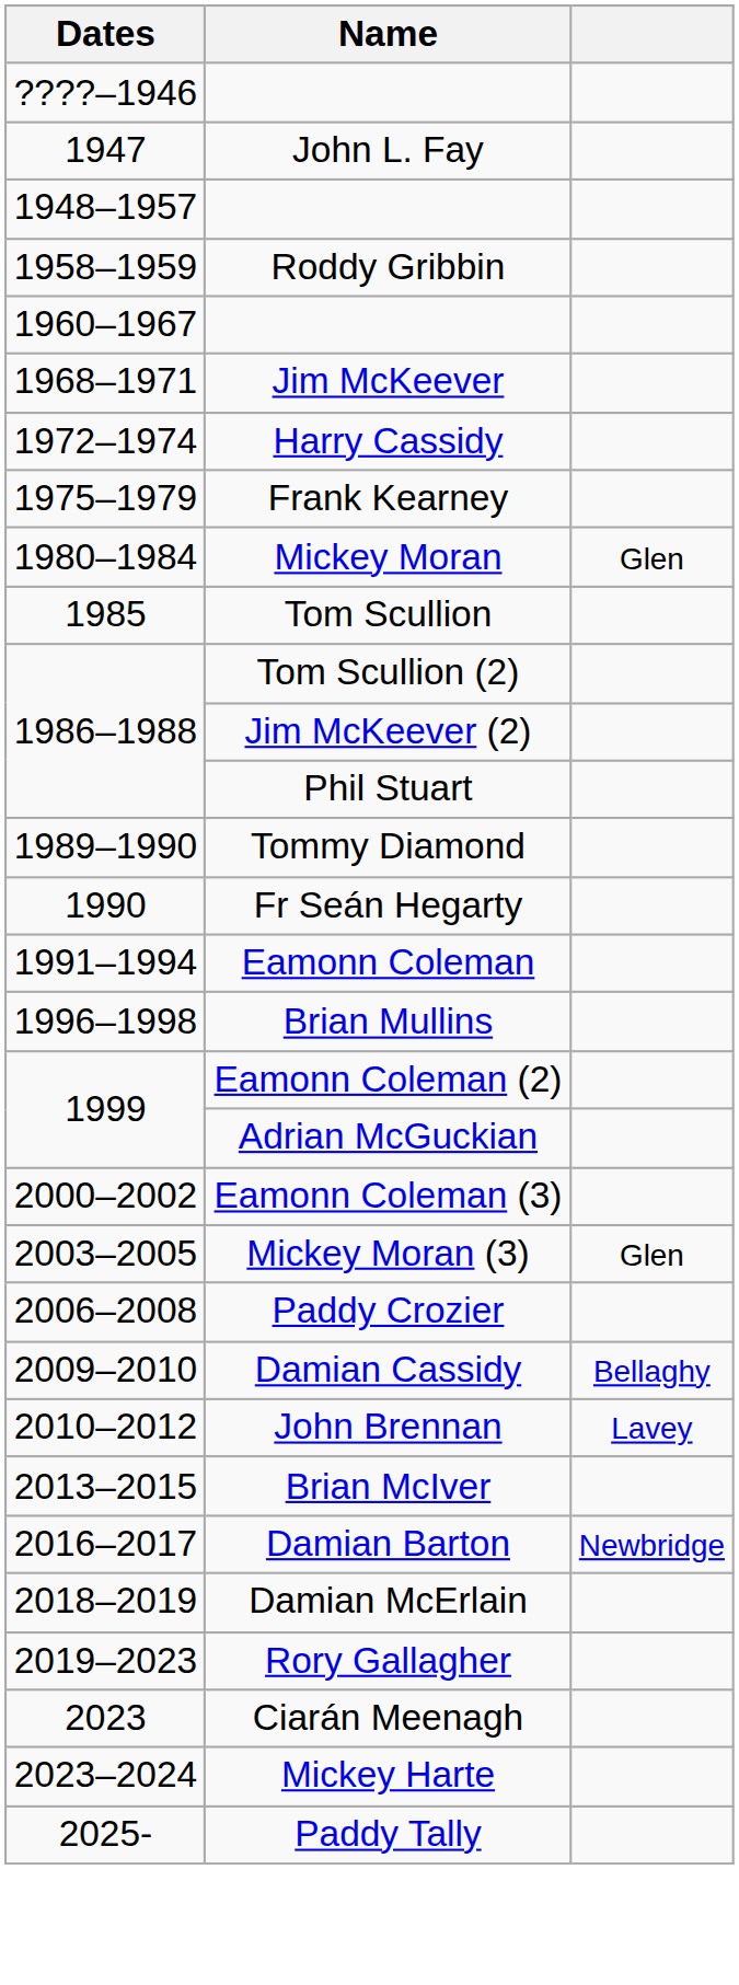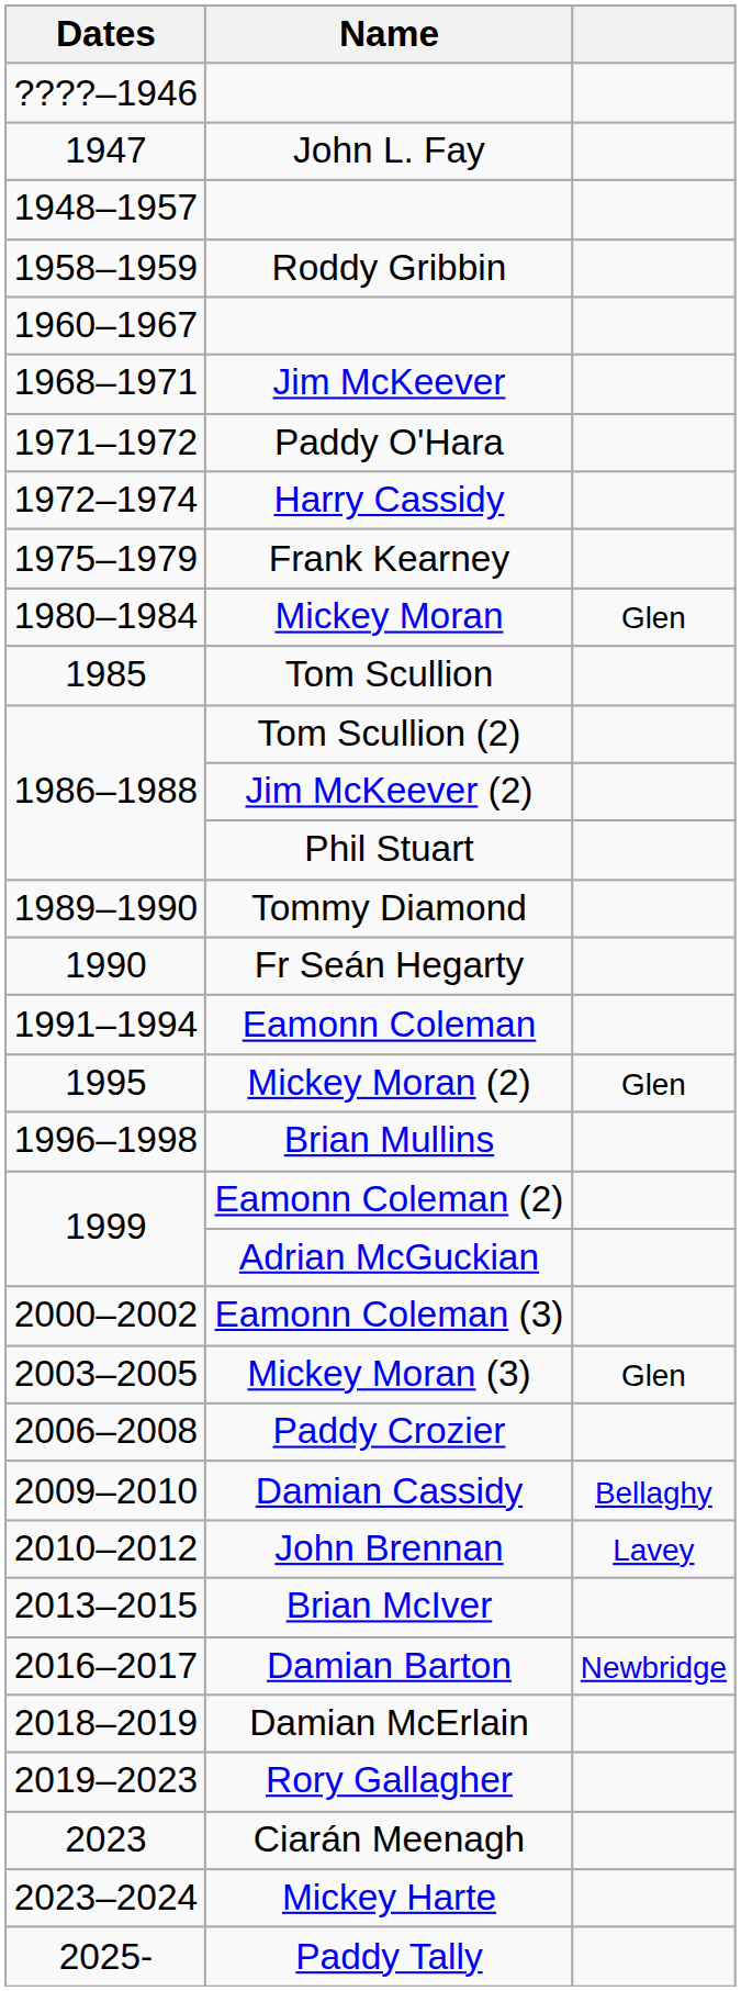+ row: 1971–1972 | Paddy O'Hara
+ row: 1995 | Mickey Moran (2) | Glen
